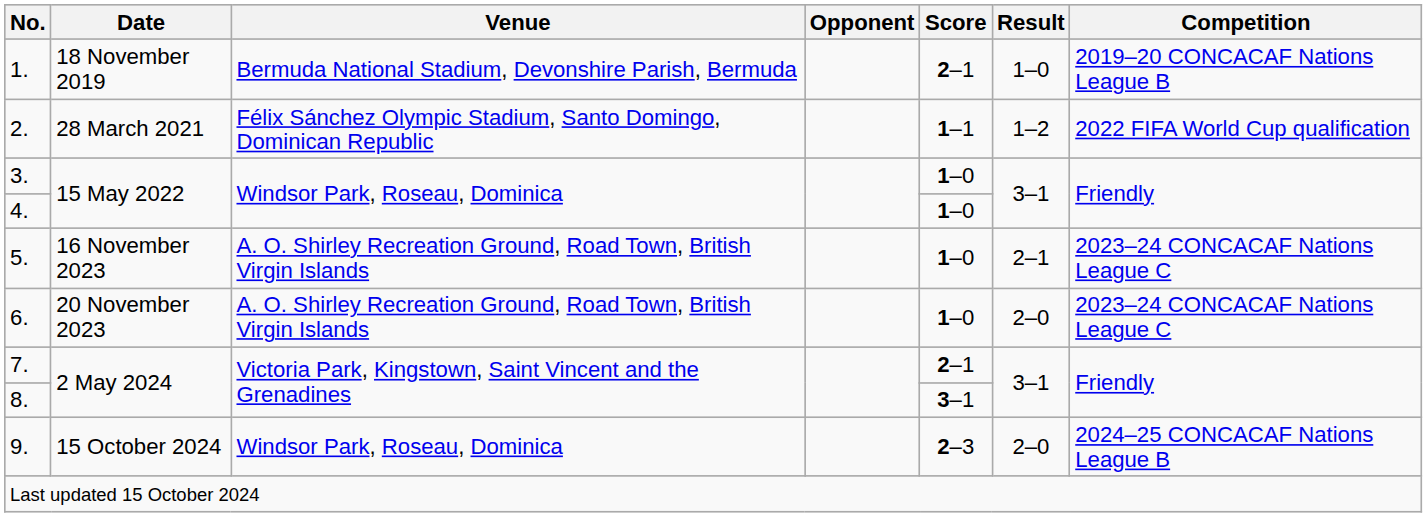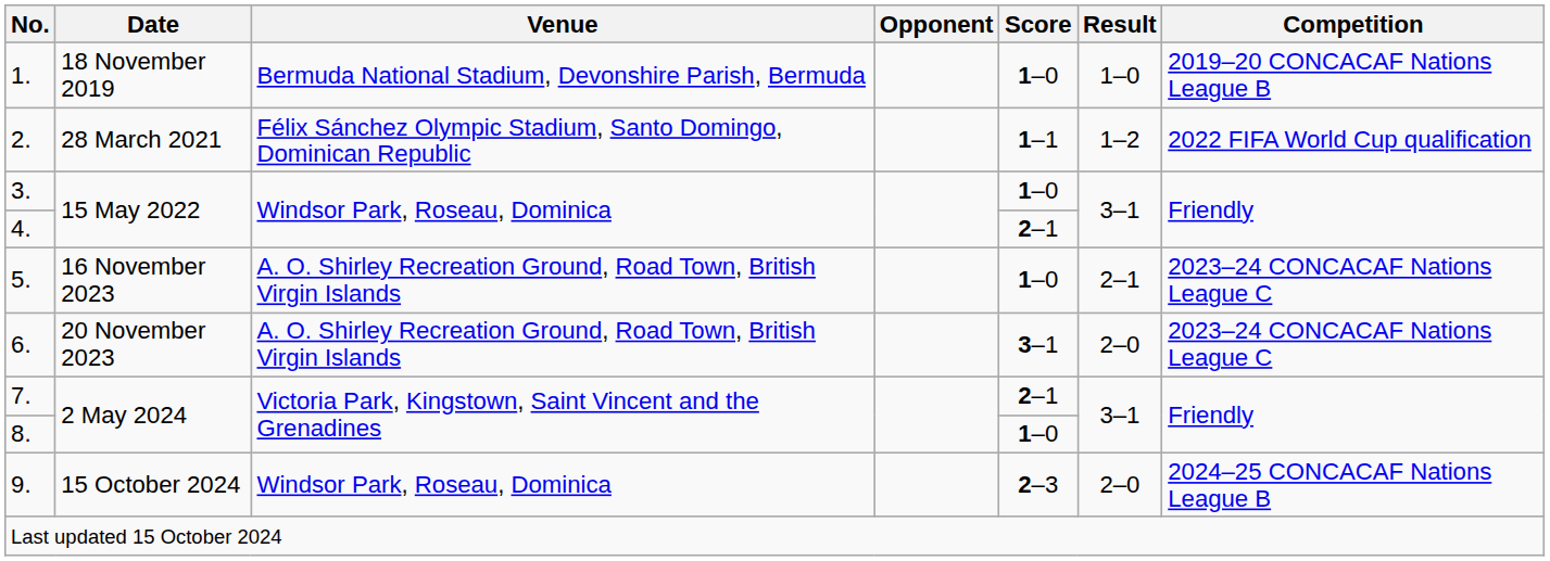1. | Score: 2–1 -> 1–0
4. | Score: 1–0 -> 2–1
6. | Score: 1–0 -> 3–1
8. | Score: 3–1 -> 1–0
